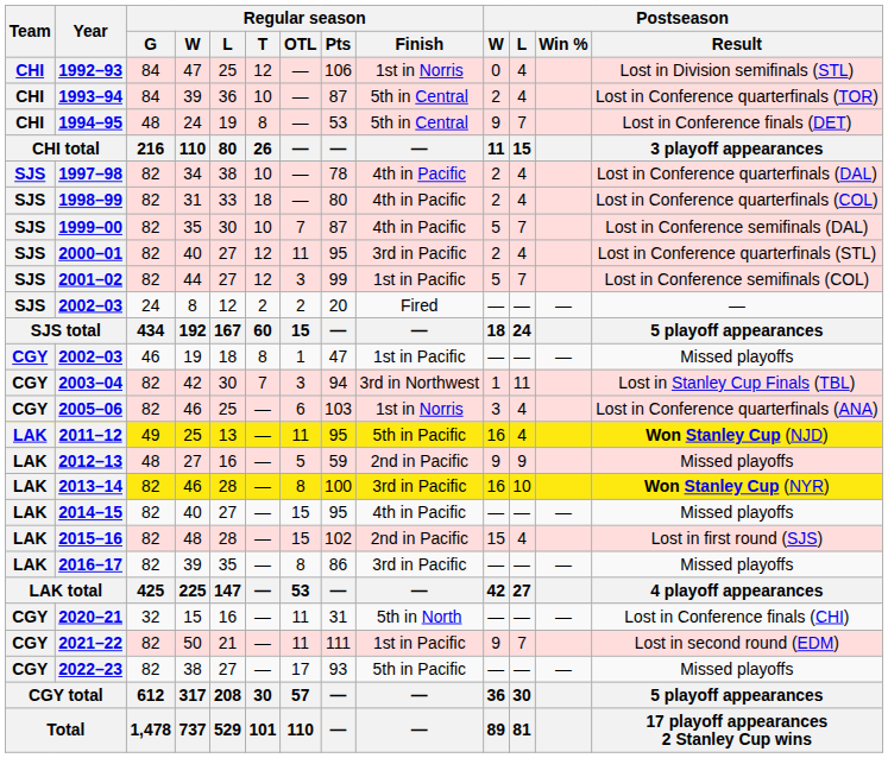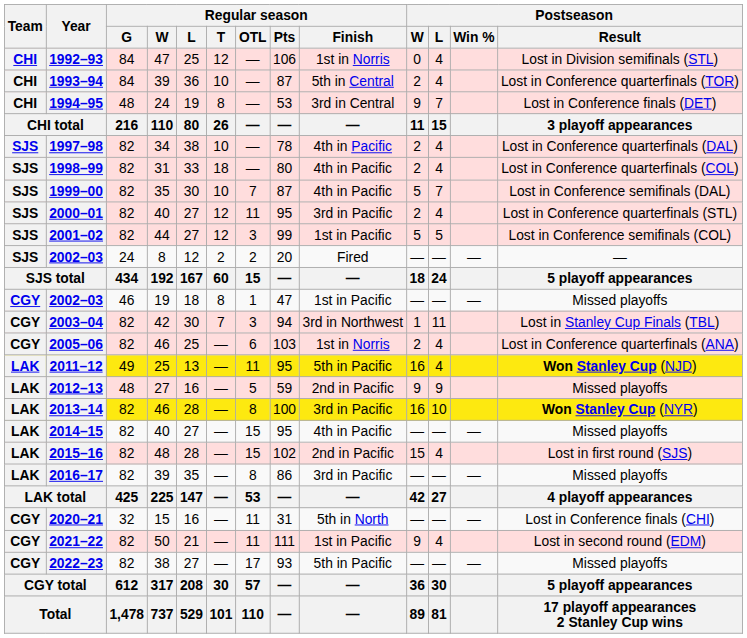1994–95 | Regular season / Finish: 5th in Central -> 3rd in Central
2001–02 | Postseason / L: 7 -> 5
2005–06 | Postseason / W: 3 -> 2
2021–22 | Postseason / L: 7 -> 4
